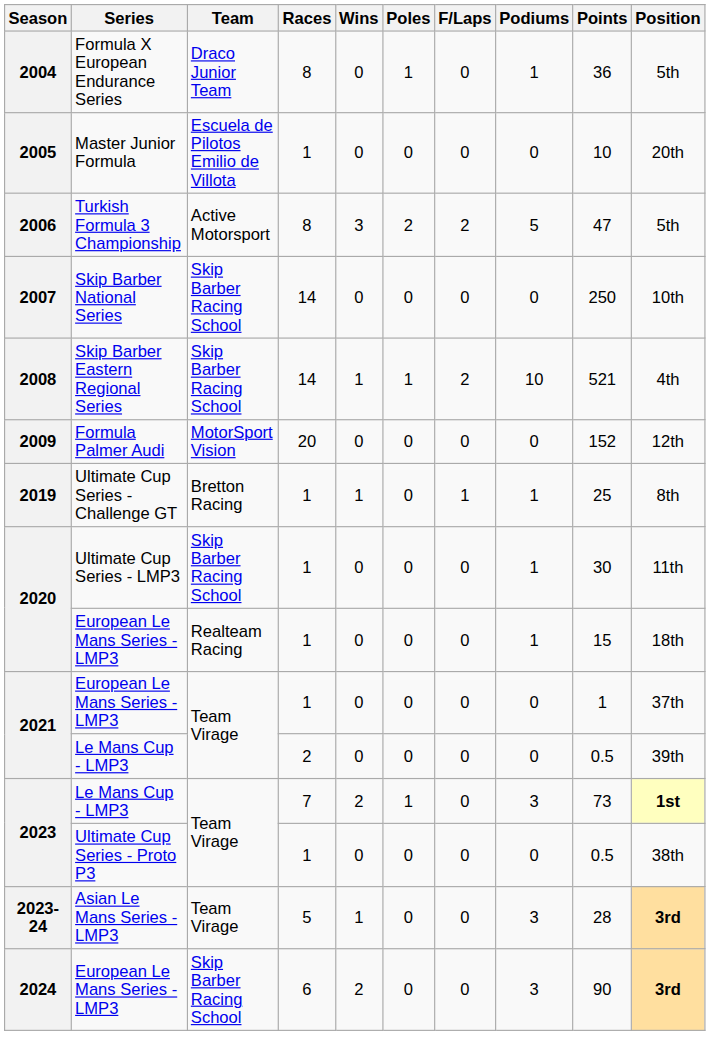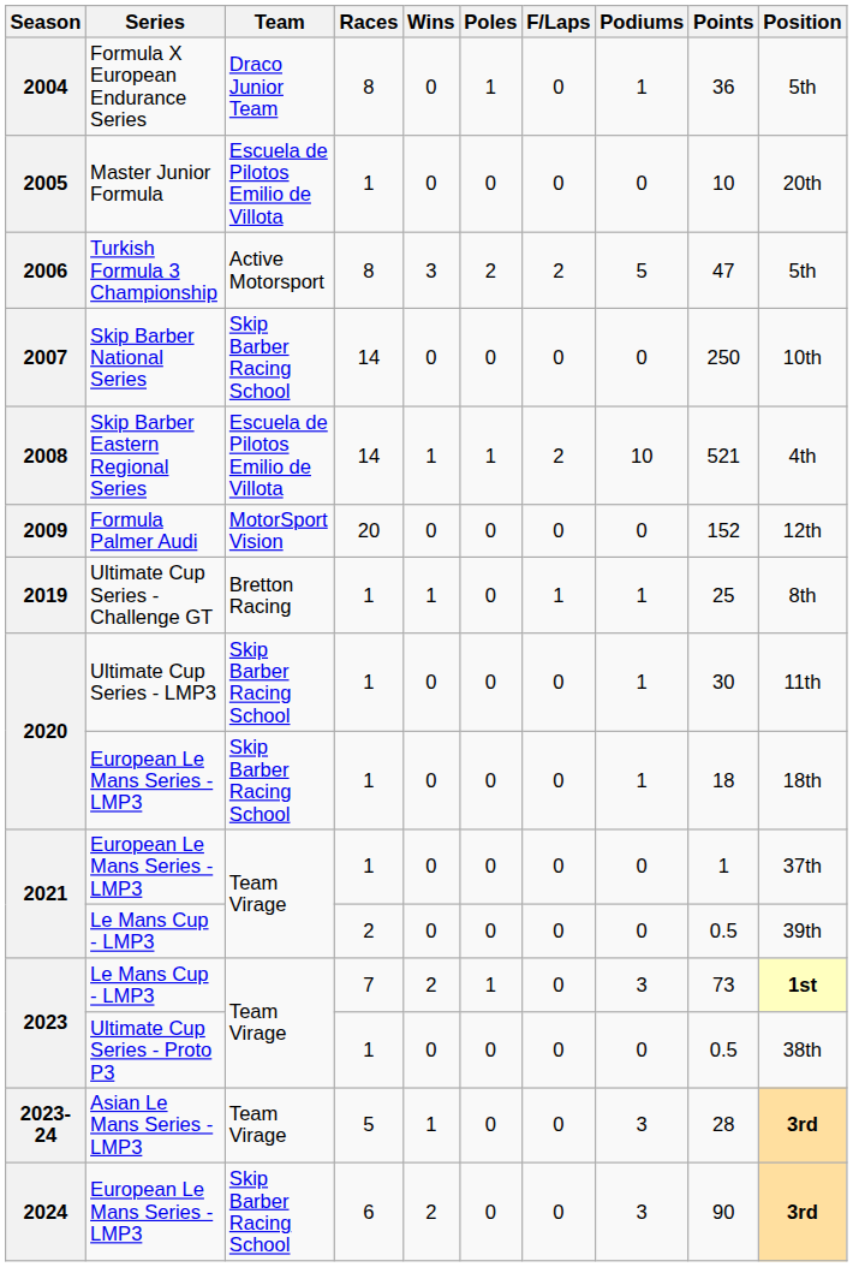2008 | Team: Skip Barber Racing School -> Escuela de Pilotos Emilio de Villota
2020 / European Le Mans Series - LMP3 | Team: Realteam Racing -> Skip Barber Racing School
2020 / European Le Mans Series - LMP3 | Points: 15 -> 18
